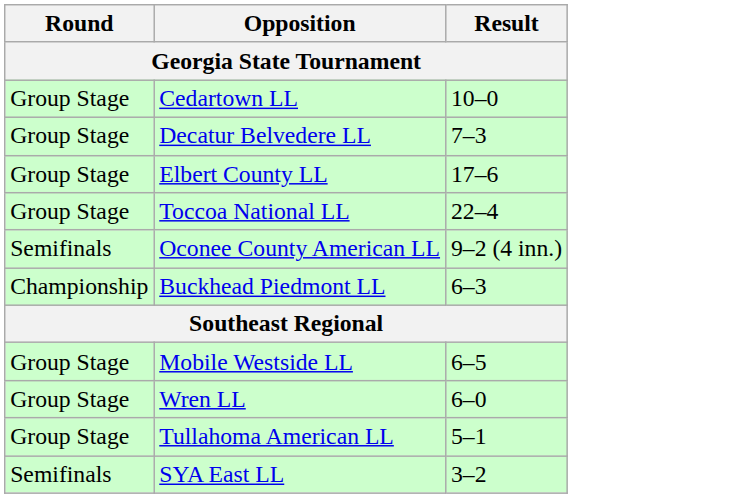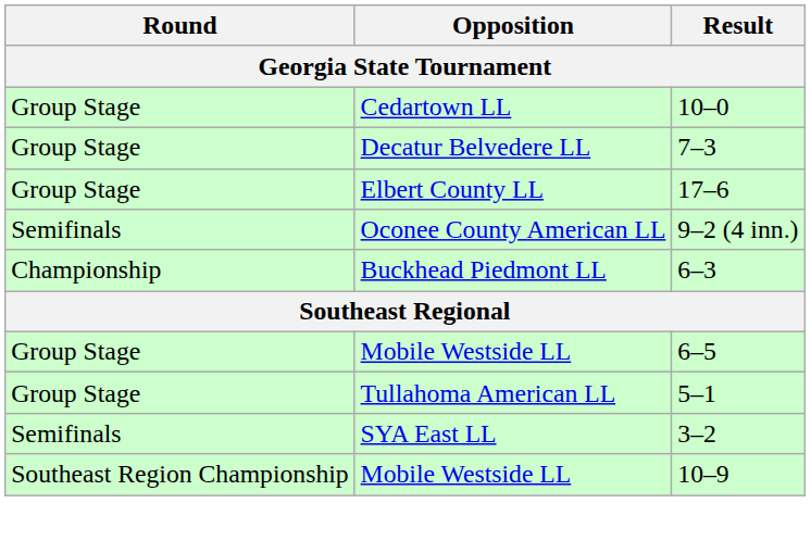- row: Group Stage | Toccoa National LL | 22–4
- row: Group Stage | Wren LL | 6–0
+ row: Southeast Region Championship | Mobile Westside LL | 10–9
